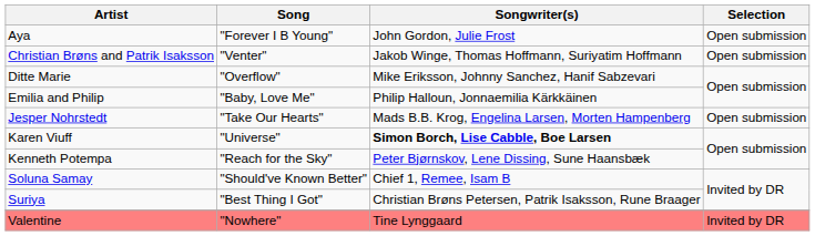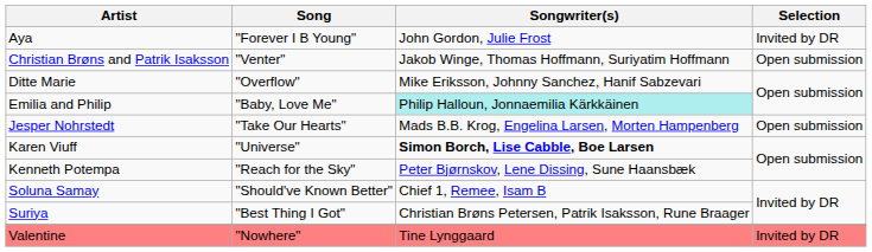Aya | Selection: Open submission -> Invited by DR
Emilia and Philip | Songwriter(s): no background -> paleturquoise background
